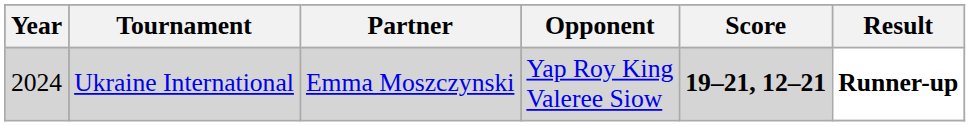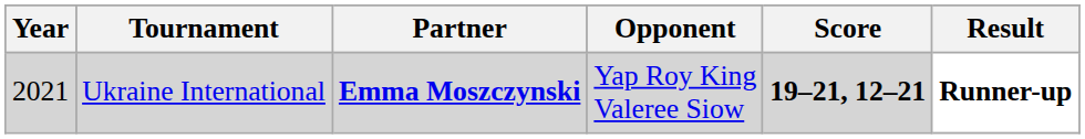Ukraine International | Year: 2024 -> 2021
Ukraine International | Partner: normal -> bold
